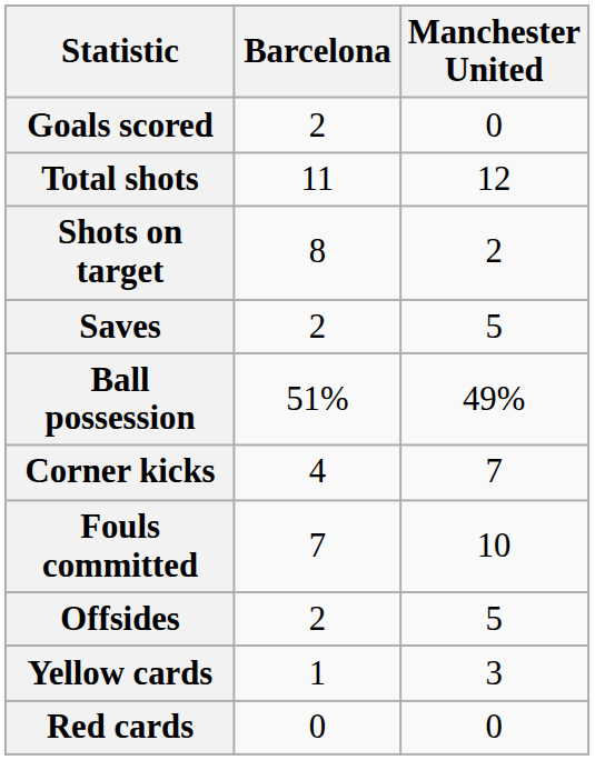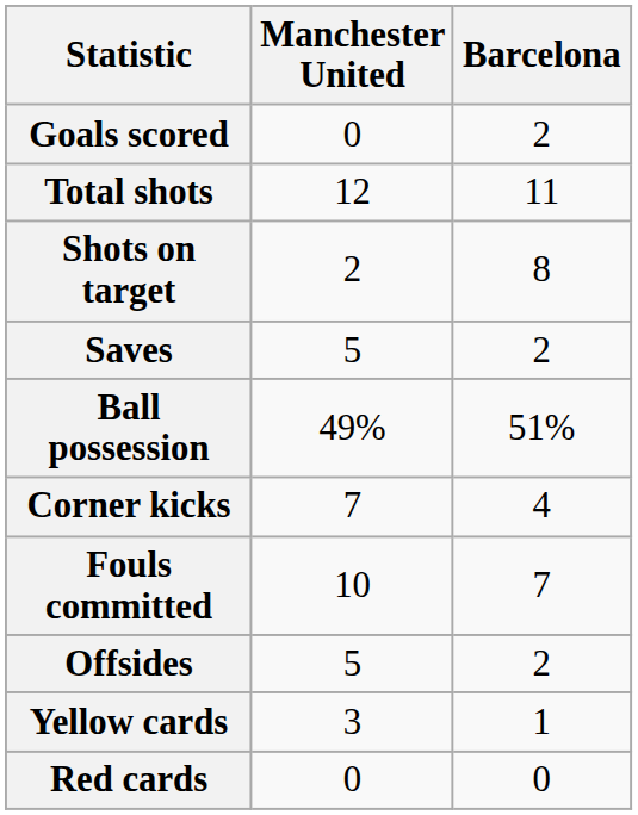columns swapped: Barcelona <-> Manchester United
